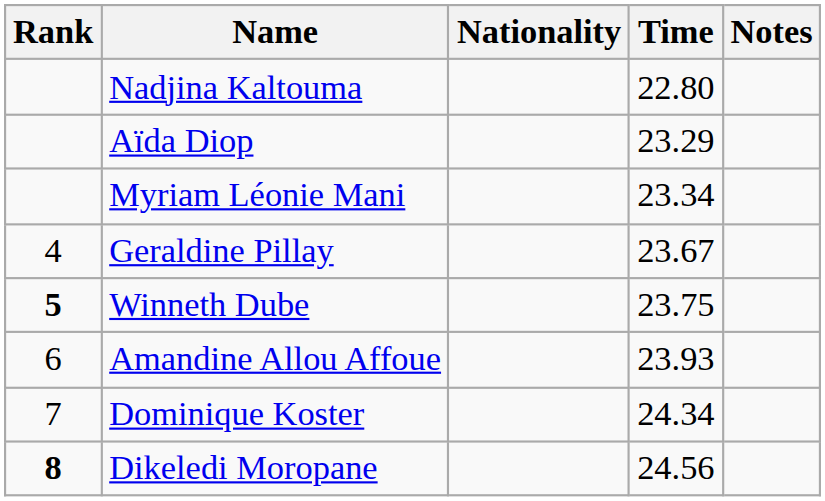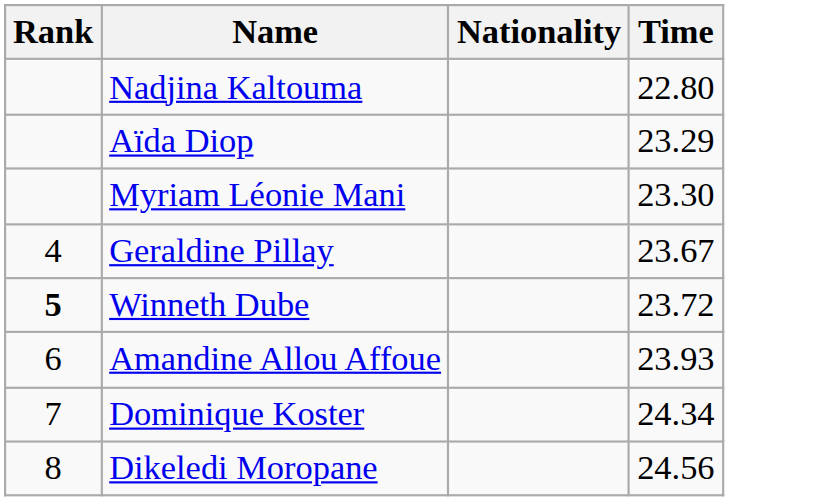- column: Notes
Myriam Léonie Mani | Time: 23.34 -> 23.30
Winneth Dube | Time: 23.75 -> 23.72
Dikeledi Moropane | Rank: bold -> normal
